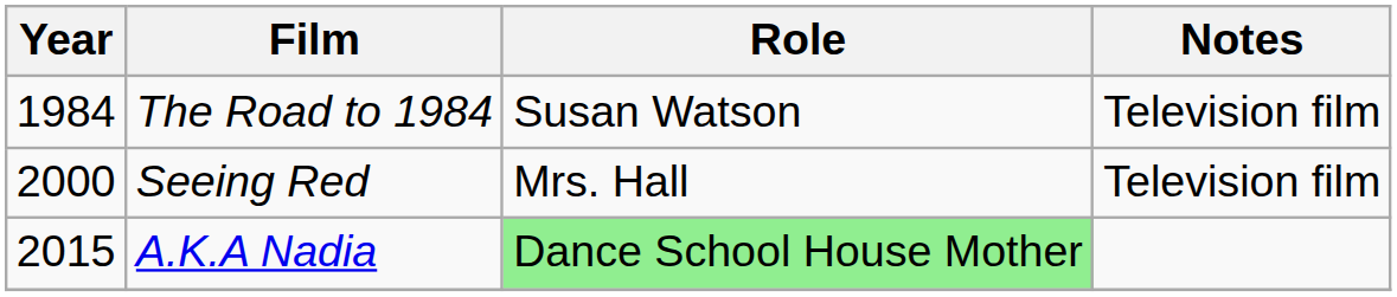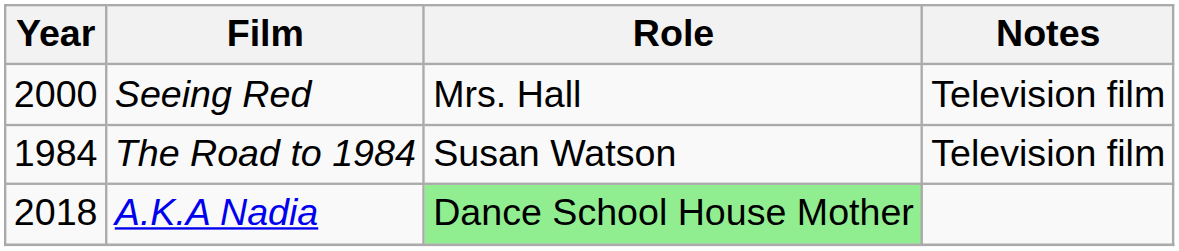rows swapped: The Road to 1984 <-> Seeing Red
A.K.A Nadia | Year: 2015 -> 2018
